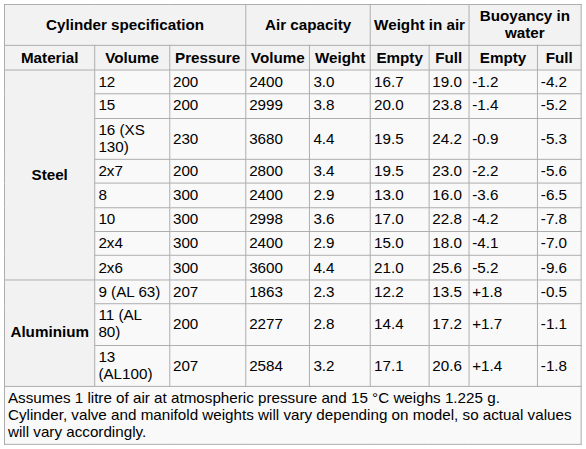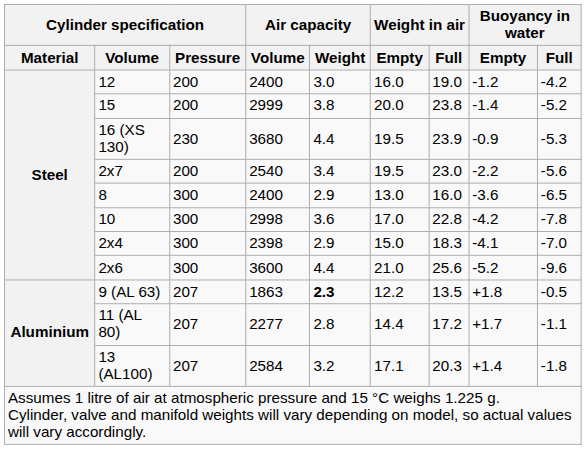12 | Weight in air / Empty: 16.7 -> 16.0
16 (XS 130) | Weight in air / Full: 24.2 -> 23.9
2x7 | Air capacity / Volume: 2800 -> 2540
2x4 | Air capacity / Volume: 2400 -> 2398
2x4 | Weight in air / Full: 18.0 -> 18.3
9 (AL 63) | Air capacity / Weight: normal -> bold
11 (AL 80) | Cylinder specification / Pressure: 200 -> 207
13 (AL100) | Weight in air / Full: 20.6 -> 20.3
